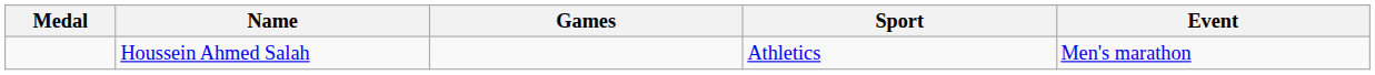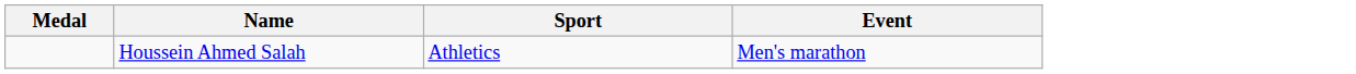- column: Games
